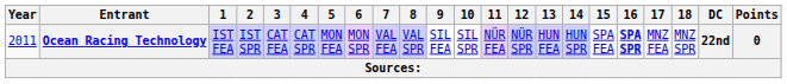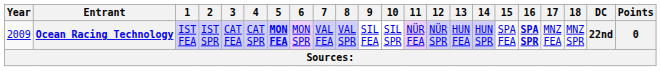Ocean Racing Technology | Year: 2011 -> 2009
Ocean Racing Technology | 5: normal -> bold
